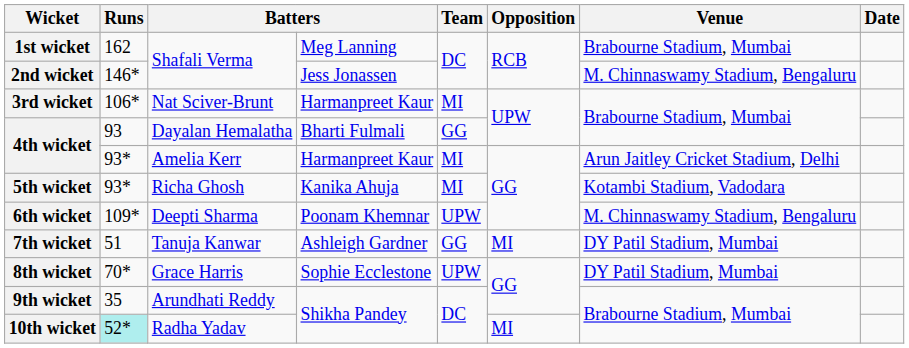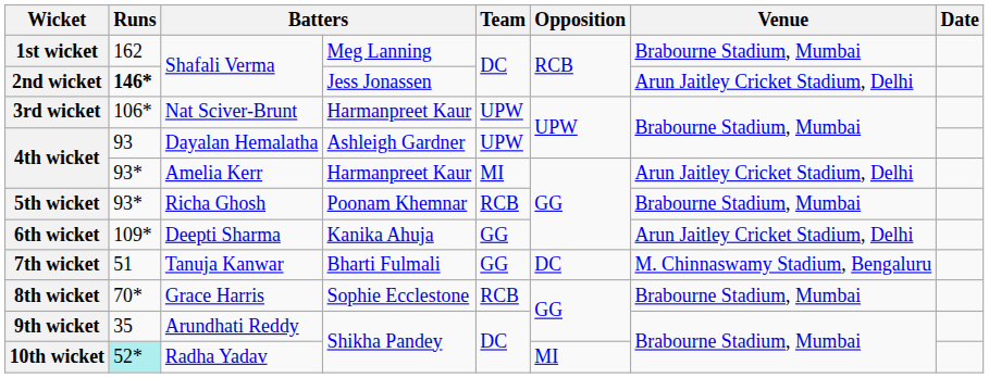2nd wicket | Runs: normal -> bold
2nd wicket | Venue: M. Chinnaswamy Stadium, Bengaluru -> Arun Jaitley Cricket Stadium, Delhi
3rd wicket | Team: MI -> UPW
4th wicket / Dayalan Hemalatha | column 4: Bharti Fulmali -> Ashleigh Gardner
4th wicket / Dayalan Hemalatha | Team: GG -> UPW
5th wicket | column 4: Kanika Ahuja -> Poonam Khemnar
5th wicket | Team: MI -> RCB
5th wicket | Venue: Kotambi Stadium, Vadodara -> Brabourne Stadium, Mumbai
6th wicket | column 4: Poonam Khemnar -> Kanika Ahuja
6th wicket | Team: UPW -> GG
6th wicket | Venue: M. Chinnaswamy Stadium, Bengaluru -> Arun Jaitley Cricket Stadium, Delhi
7th wicket | column 4: Ashleigh Gardner -> Bharti Fulmali
7th wicket | Opposition: MI -> DC
7th wicket | Venue: DY Patil Stadium, Mumbai -> M. Chinnaswamy Stadium, Bengaluru
8th wicket | Team: UPW -> RCB
8th wicket | Venue: DY Patil Stadium, Mumbai -> Brabourne Stadium, Mumbai
